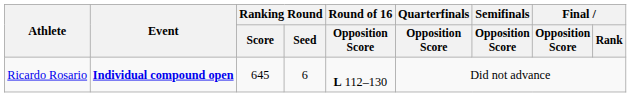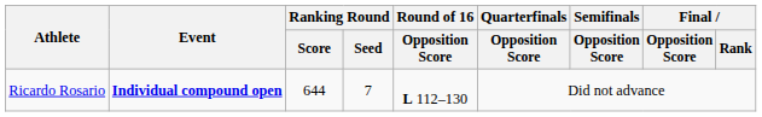Ricardo Rosario | Ranking Round / Score: 645 -> 644
Ricardo Rosario | Ranking Round / Seed: 6 -> 7
